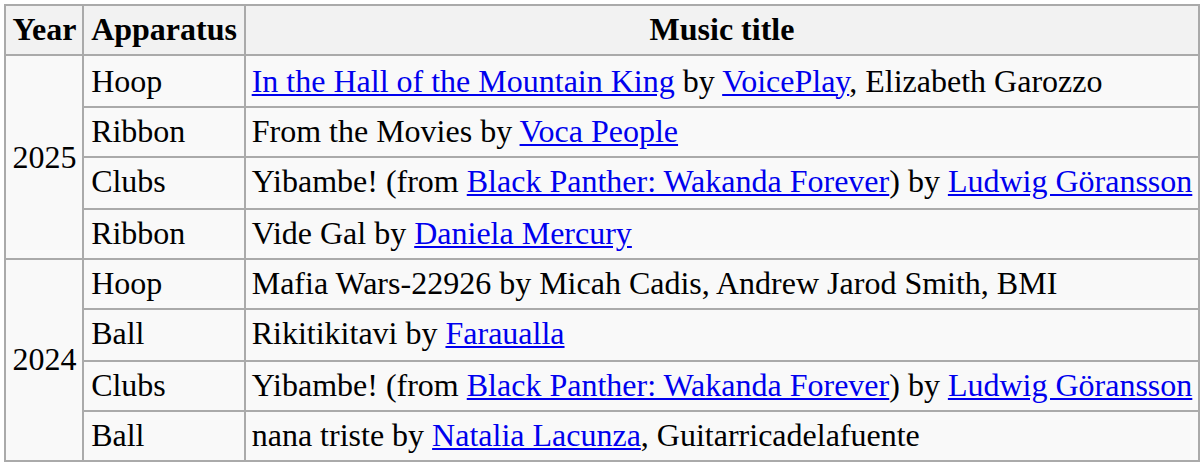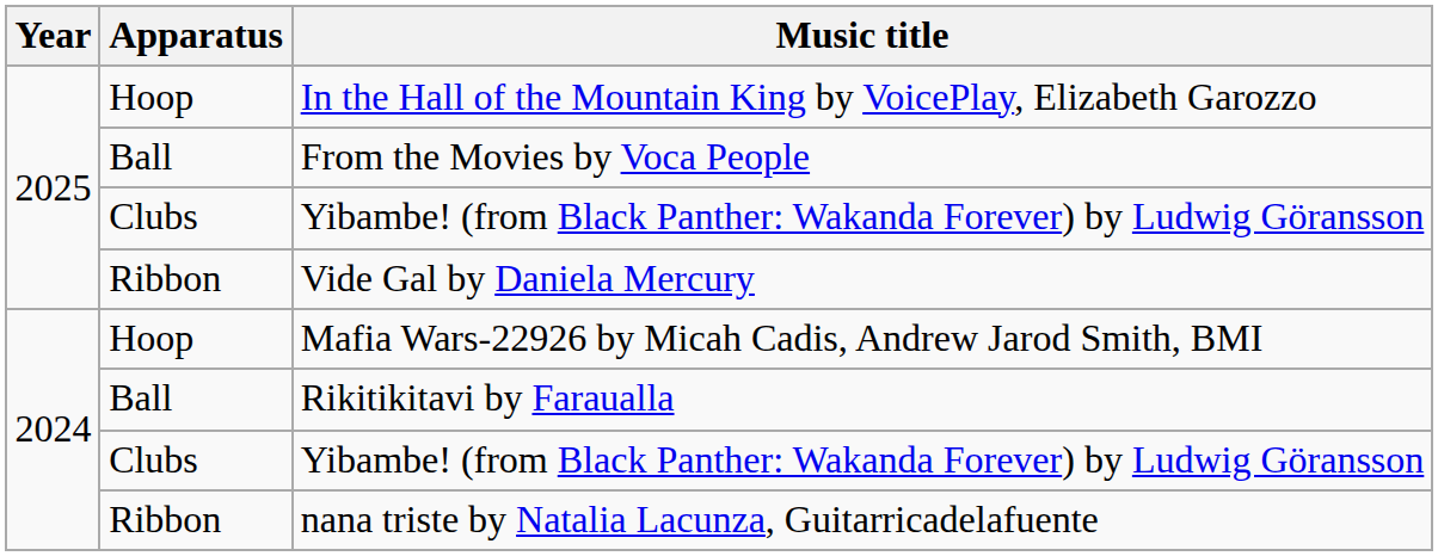From the Movies by Voca People | Apparatus: Ribbon -> Ball
nana triste by Natalia Lacunza, Guitarricadelafuente | Apparatus: Ball -> Ribbon
